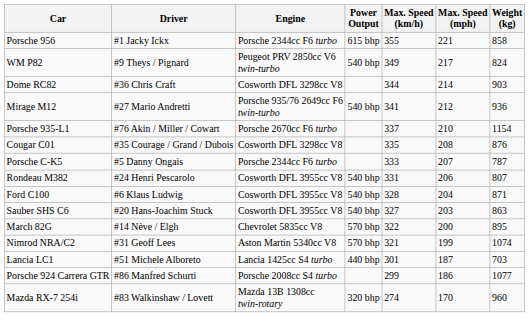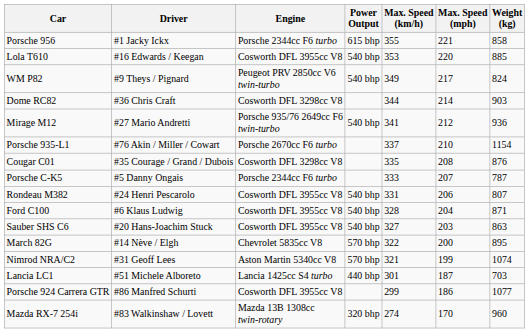+ row: Lola T610 | #16 Edwards / Keegan | Cosworth DFL 3955cc V8 | 540 bhp | 353 | 220 | 885
Porsche 924 Carrera GTR | Engine: Porsche 2008cc S4 turbo -> Cosworth DFL 3955cc V8
